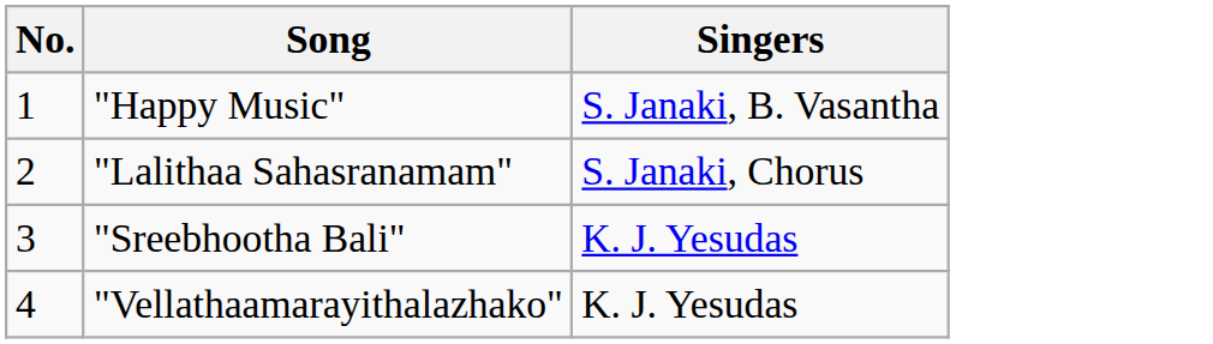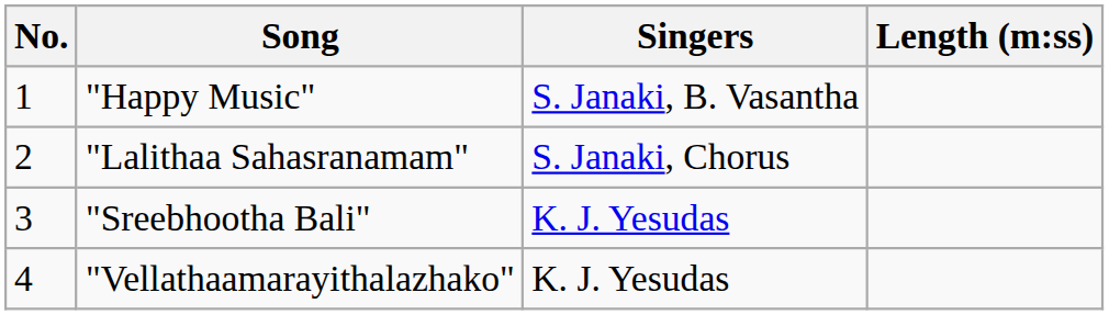+ column: Length (m:ss)
